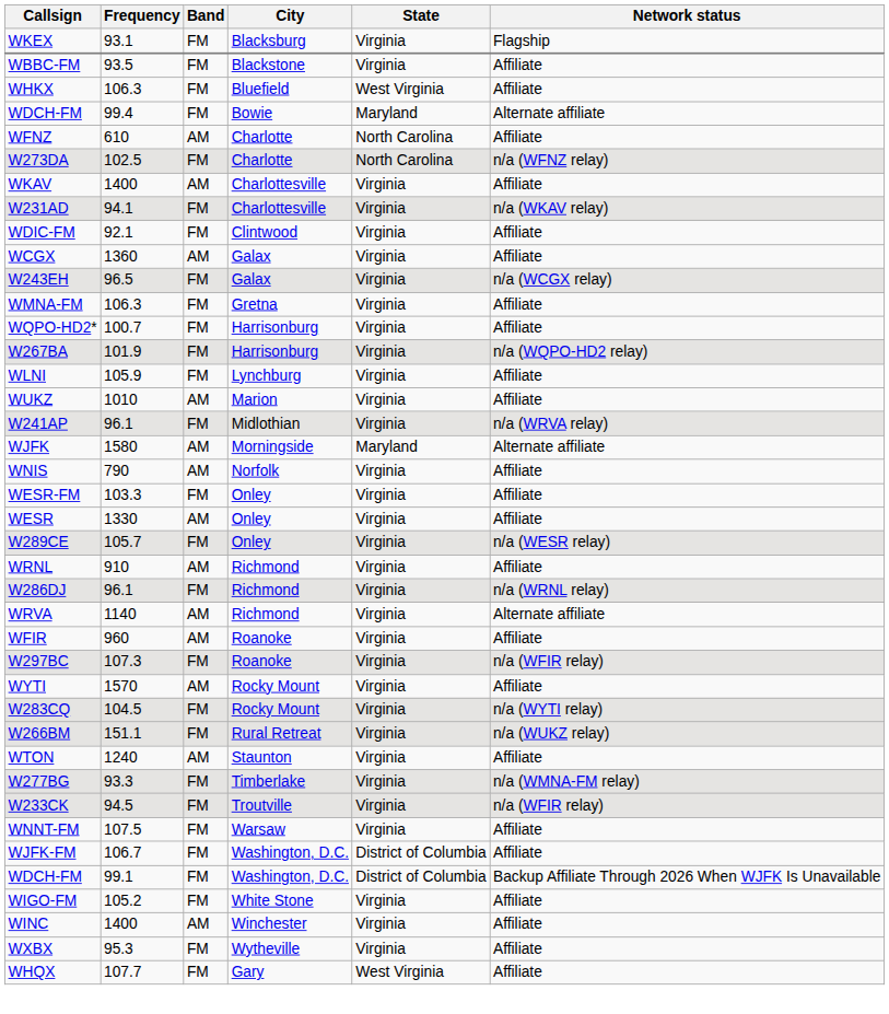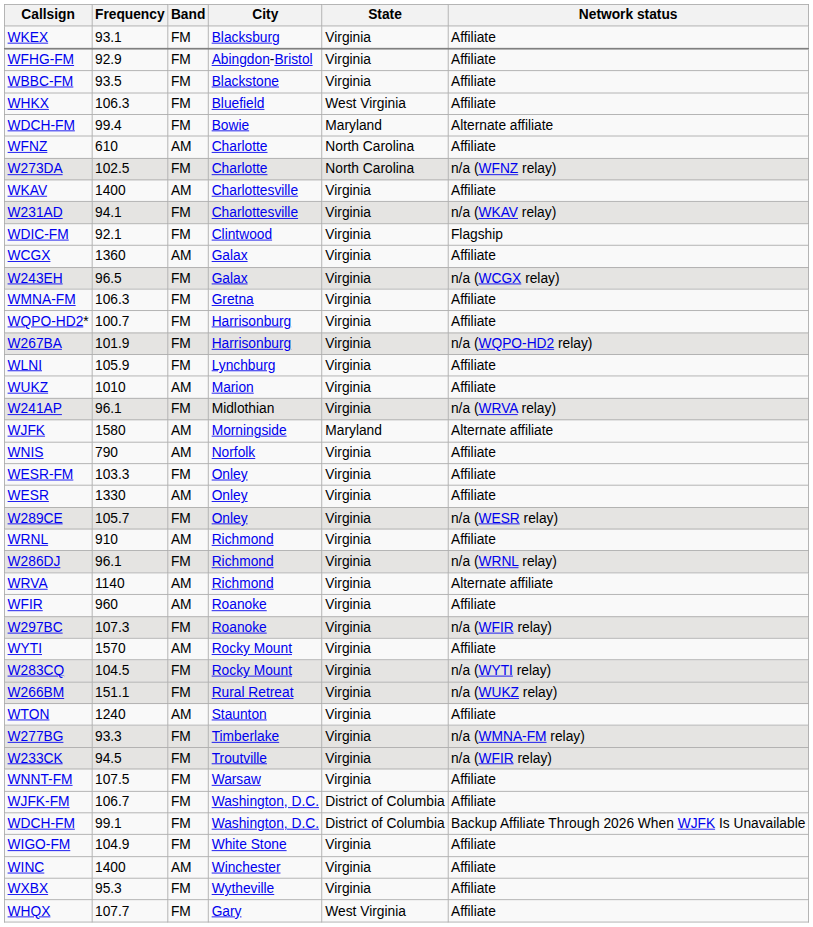WKEX | Network status: Flagship -> Affiliate
+ row: WFHG-FM | 92.9 | FM | Abingdon-Bristol | Virginia | Affiliate
WDIC-FM | Network status: Affiliate -> Flagship
WIGO-FM | Frequency: 105.2 -> 104.9
